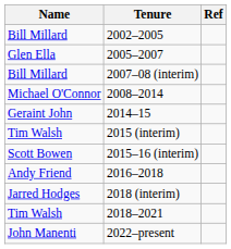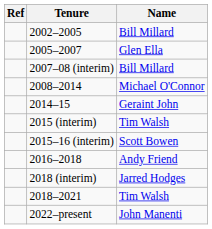columns swapped: Name <-> Ref
